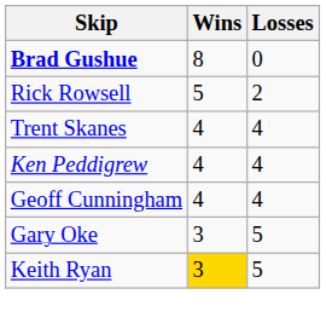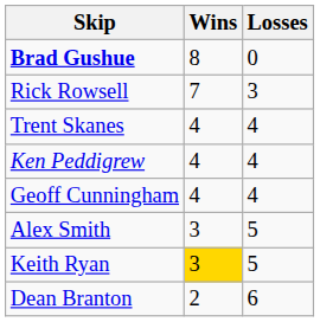Rick Rowsell | Wins: 5 -> 7
Rick Rowsell | Losses: 2 -> 3
- row: Gary Oke | 3 | 5
+ row: Alex Smith | 3 | 5
+ row: Dean Branton | 2 | 6
